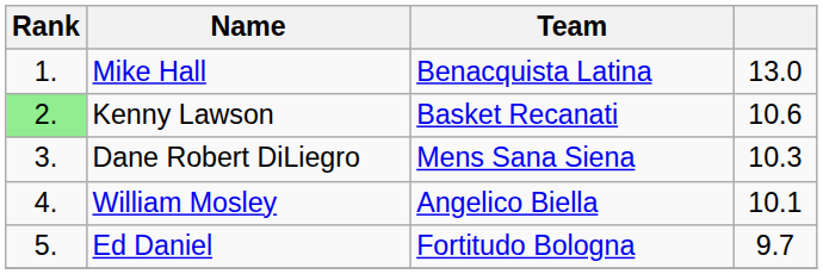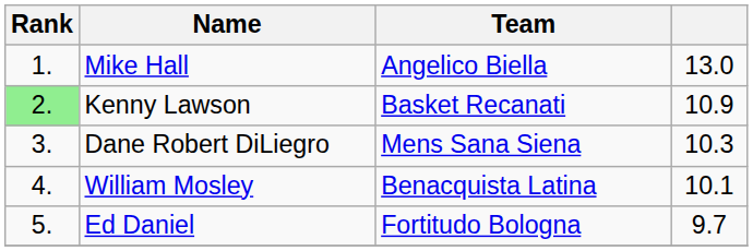Mike Hall | Team: Benacquista Latina -> Angelico Biella
Kenny Lawson | column 4: 10.6 -> 10.9
William Mosley | Team: Angelico Biella -> Benacquista Latina
